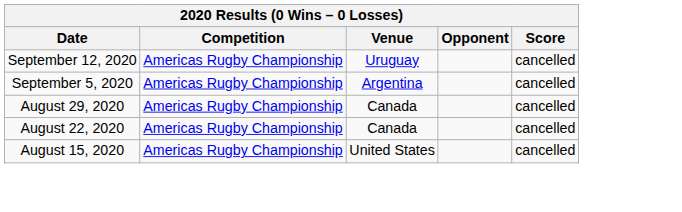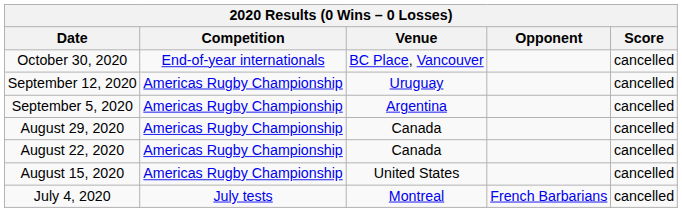+ row: October 30, 2020 | End-of-year internationals | BC Place, Vancouver | cancelled
+ row: July 4, 2020 | July tests | Montreal | French Barbarians | cancelled
